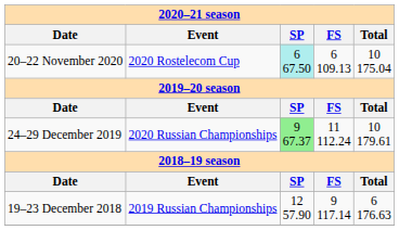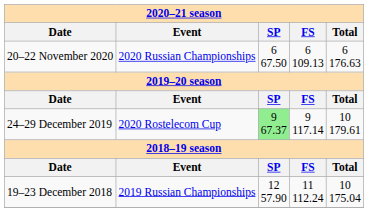20–22 November 2020 | column 2: 2020 Rostelecom Cup -> 2020 Russian Championships
20–22 November 2020 | column 3: paleturquoise background -> no background
20–22 November 2020 | column 5: 10 175.04 -> 6 176.63
24–29 December 2019 | column 2: 2020 Russian Championships -> 2020 Rostelecom Cup
24–29 December 2019 | column 4: 11 112.24 -> 9 117.14
19–23 December 2018 | column 4: 9 117.14 -> 11 112.24
19–23 December 2018 | column 5: 6 176.63 -> 10 175.04
